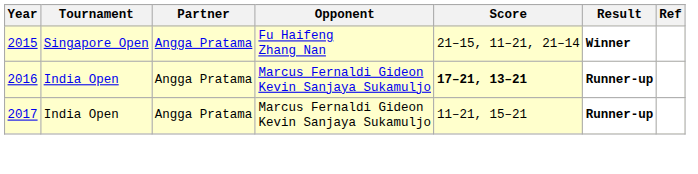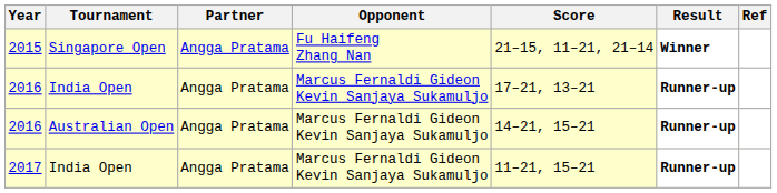2016 / India Open | Score: bold -> normal
+ row: 2016 | Australian Open | Angga Pratama | Marcus Fernaldi Gideon Kevin Sanjaya Sukamuljo | 14–21, 15–21 | Runner-up
